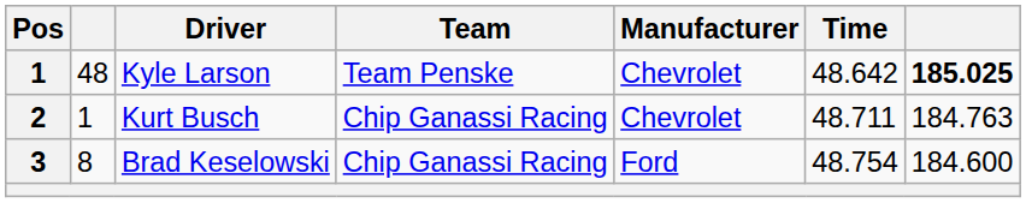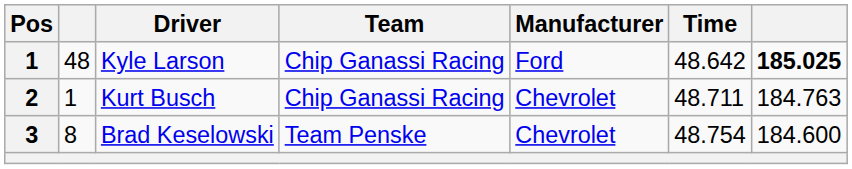Kyle Larson | Team: Team Penske -> Chip Ganassi Racing
Kyle Larson | Manufacturer: Chevrolet -> Ford
Brad Keselowski | Team: Chip Ganassi Racing -> Team Penske
Brad Keselowski | Manufacturer: Ford -> Chevrolet
